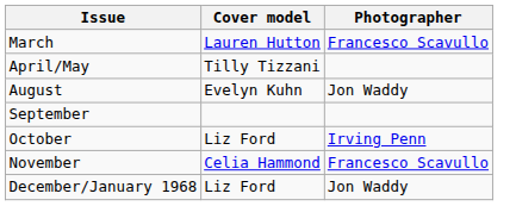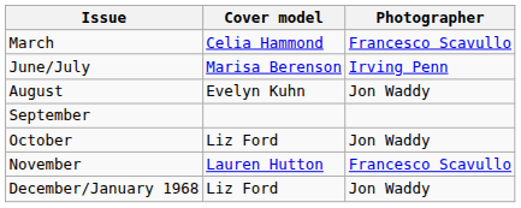March | Cover model: Lauren Hutton -> Celia Hammond
- row: April/May | Tilly Tizzani
+ row: June/July | Marisa Berenson | Irving Penn
October | Photographer: Irving Penn -> Jon Waddy
November | Cover model: Celia Hammond -> Lauren Hutton
